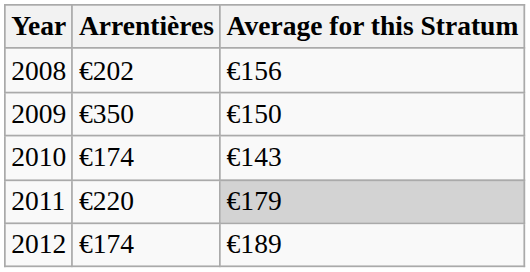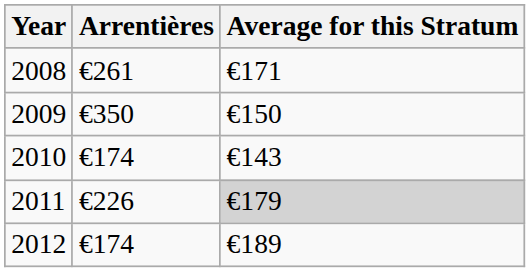2008 | Arrentières: €202 -> €261
2008 | Average for this Stratum: €156 -> €171
2011 | Arrentières: €220 -> €226
